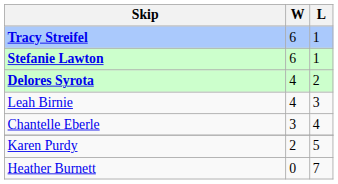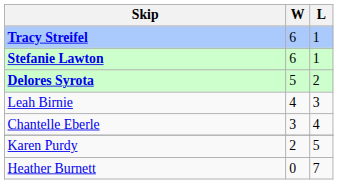Delores Syrota | W: 4 -> 5
